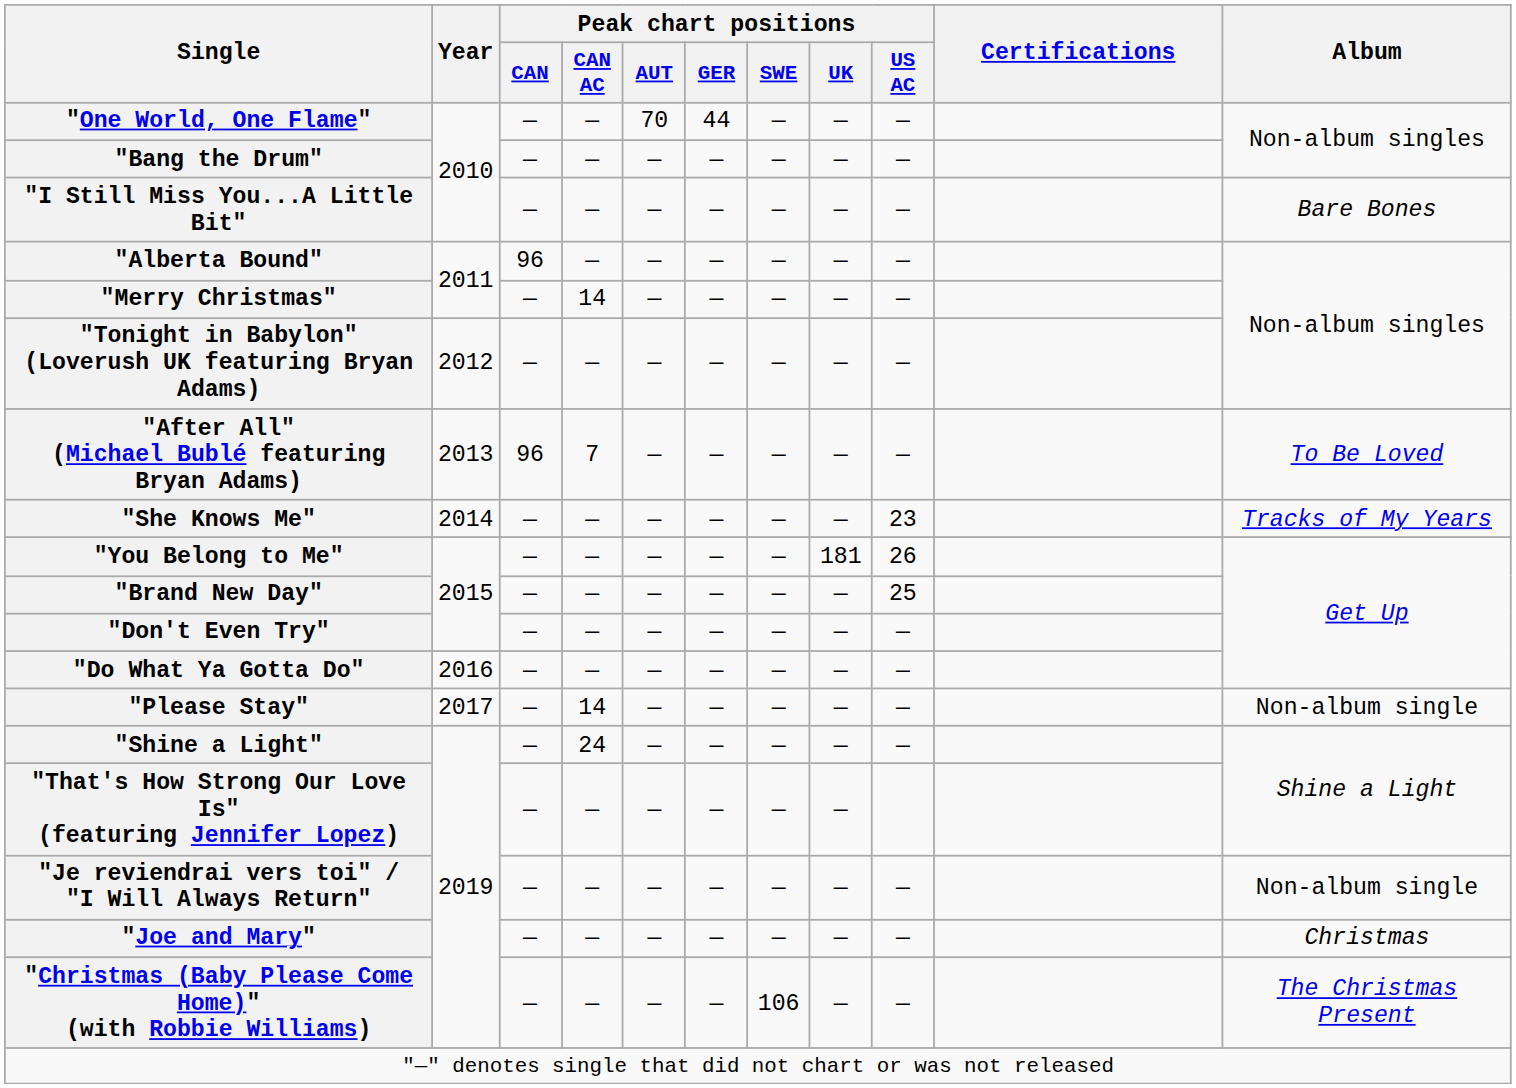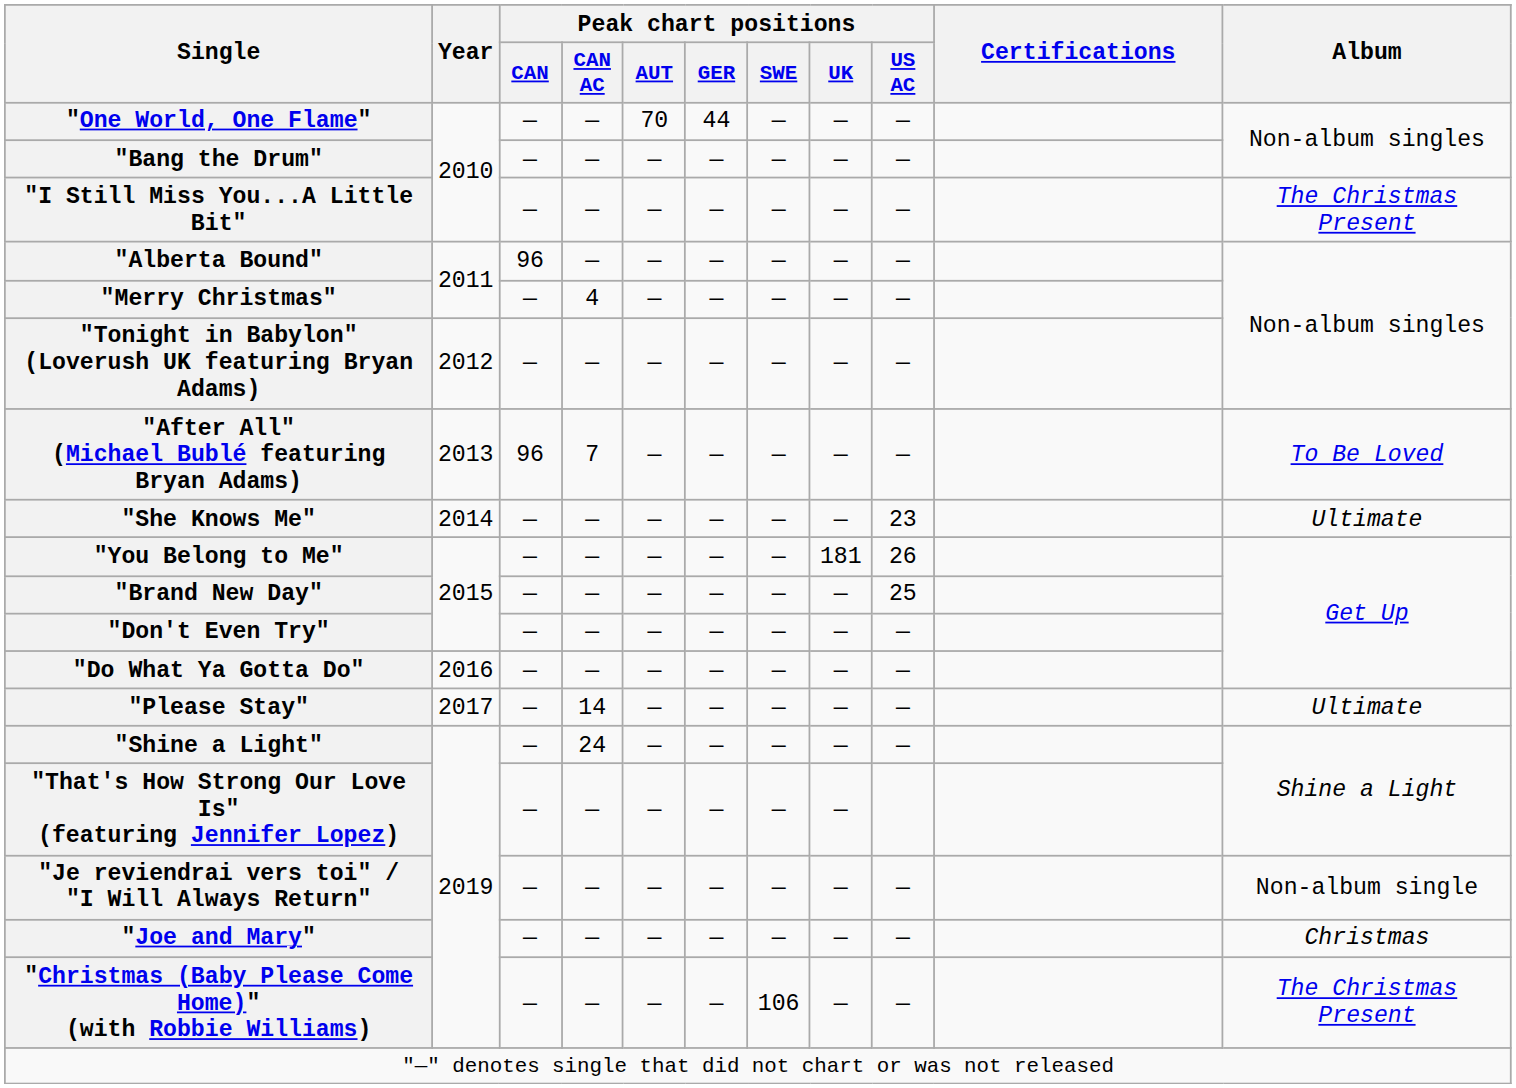"I Still Miss You...A Little Bit" | Album: Bare Bones -> The Christmas Present
"Merry Christmas" | Peak chart positions / CAN AC: 14 -> 4
"She Knows Me" | Album: Tracks of My Years -> Ultimate
"Please Stay" | Album: Non-album single -> Ultimate
